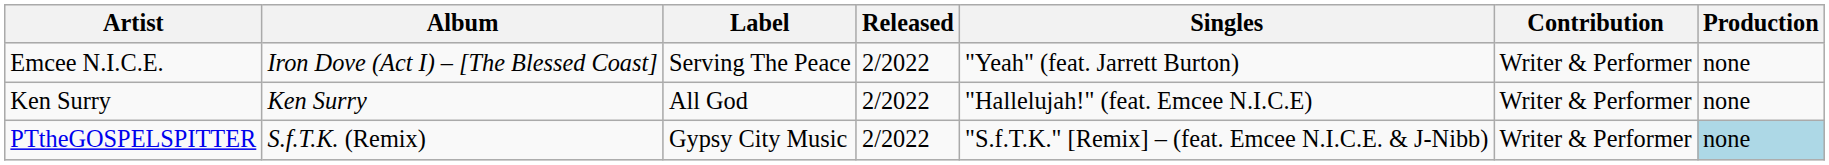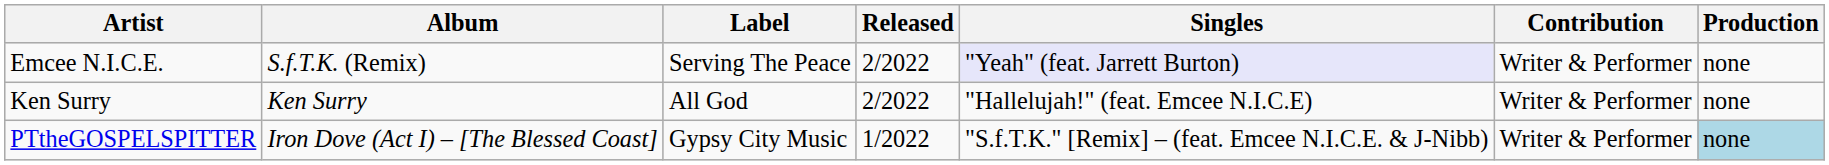Emcee N.I.C.E. | Album: Iron Dove (Act I) – [The Blessed Coast] -> S.f.T.K. (Remix)
Emcee N.I.C.E. | Singles: no background -> lavender background
PTtheGOSPELSPITTER | Album: S.f.T.K. (Remix) -> Iron Dove (Act I) – [The Blessed Coast]
PTtheGOSPELSPITTER | Released: 2/2022 -> 1/2022
